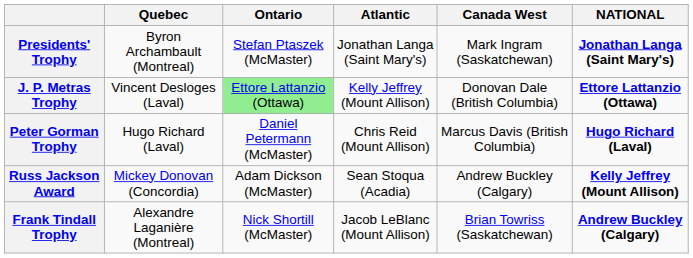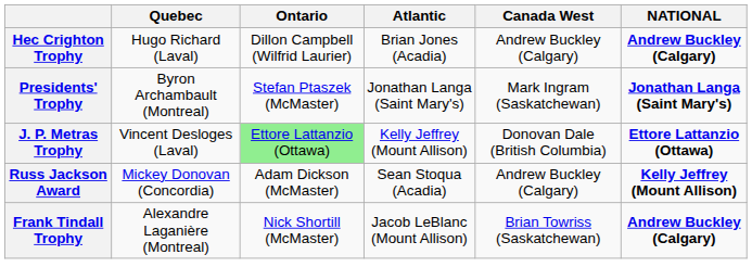+ row: Hec Crighton Trophy | Hugo Richard (Laval) | Dillon Campbell (Wilfrid Laurier) | Brian Jones (Acadia) | Andrew Buckley (Calgary) | Andrew Buckley (Calgary)
- row: Peter Gorman Trophy | Hugo Richard (Laval) | Daniel Petermann (McMaster) | Chris Reid (Mount Allison) | Marcus Davis (British Columbia) | Hugo Richard (Laval)
